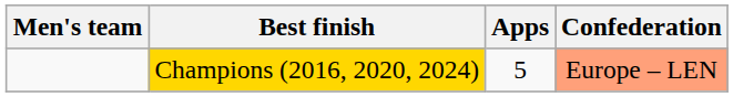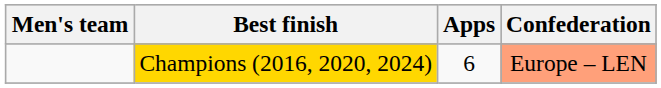Champions (2016, 2020, 2024) | Apps: 5 -> 6
